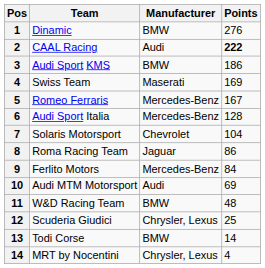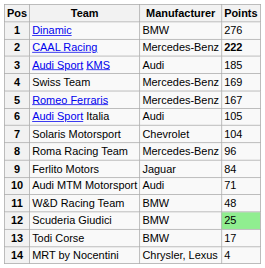CAAL Racing | Manufacturer: Audi -> Mercedes-Benz
Audi Sport KMS | Manufacturer: BMW -> Audi
Audi Sport KMS | Points: 186 -> 185
Swiss Team | Manufacturer: Maserati -> Mercedes-Benz
Audi Sport Italia | Manufacturer: Mercedes-Benz -> Audi
Audi Sport Italia | Points: 128 -> 105
Roma Racing Team | Manufacturer: Jaguar -> Mercedes-Benz
Roma Racing Team | Points: 86 -> 96
Ferlito Motors | Manufacturer: Mercedes-Benz -> Jaguar
Audi MTM Motorsport | Points: 69 -> 71
Scuderia Giudici | Manufacturer: Chrysler, Lexus -> BMW
Scuderia Giudici | Points: no background -> lightgreen background
Todi Corse | Points: 14 -> 17
